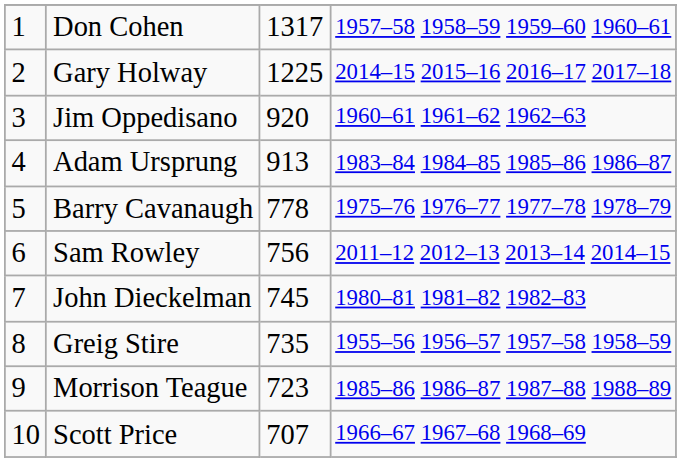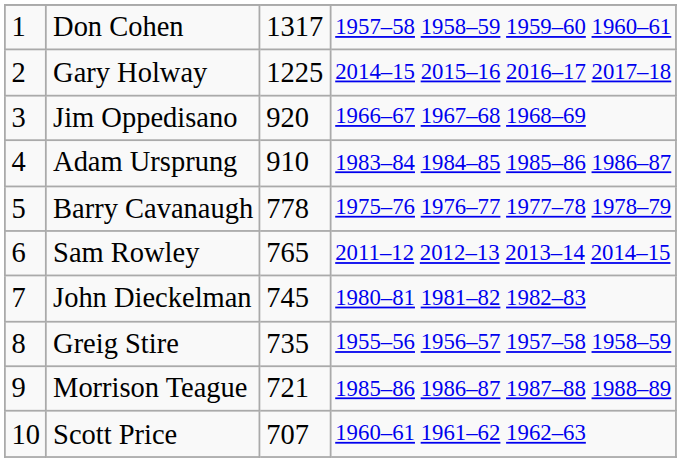Jim Oppedisano | column 4: 1960–61 1961–62 1962–63 -> 1966–67 1967–68 1968–69
Adam Ursprung | column 3: 913 -> 910
Sam Rowley | column 3: 756 -> 765
Morrison Teague | column 3: 723 -> 721
Scott Price | column 4: 1966–67 1967–68 1968–69 -> 1960–61 1961–62 1962–63
